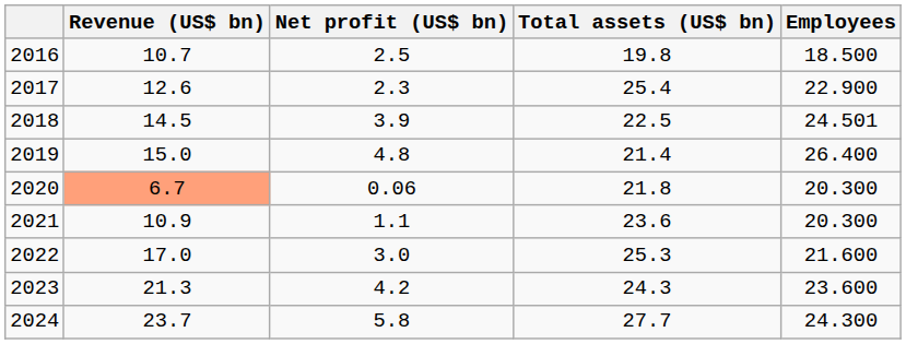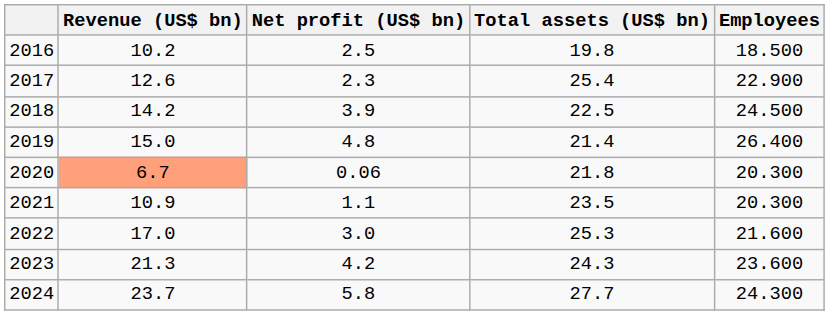2016 | Revenue (US$ bn): 10.7 -> 10.2
2018 | Revenue (US$ bn): 14.5 -> 14.2
2018 | Employees: 24.501 -> 24.500
2021 | Total assets (US$ bn): 23.6 -> 23.5
